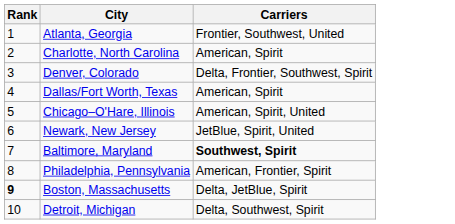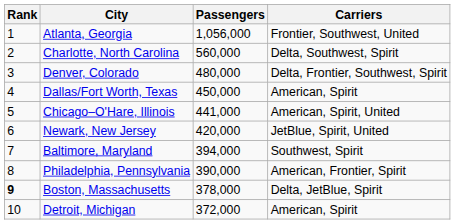+ column: Passengers | 1,056,000 | 560,000 | 480,000 | 450,000 | 441,000 | 420,000 | 394,000 | 390,000 | 378,000 | 372,000
Charlotte, North Carolina | Carriers: American, Spirit -> Delta, Southwest, Spirit
Baltimore, Maryland | Carriers: bold -> normal
Detroit, Michigan | Carriers: Delta, Southwest, Spirit -> American, Spirit
